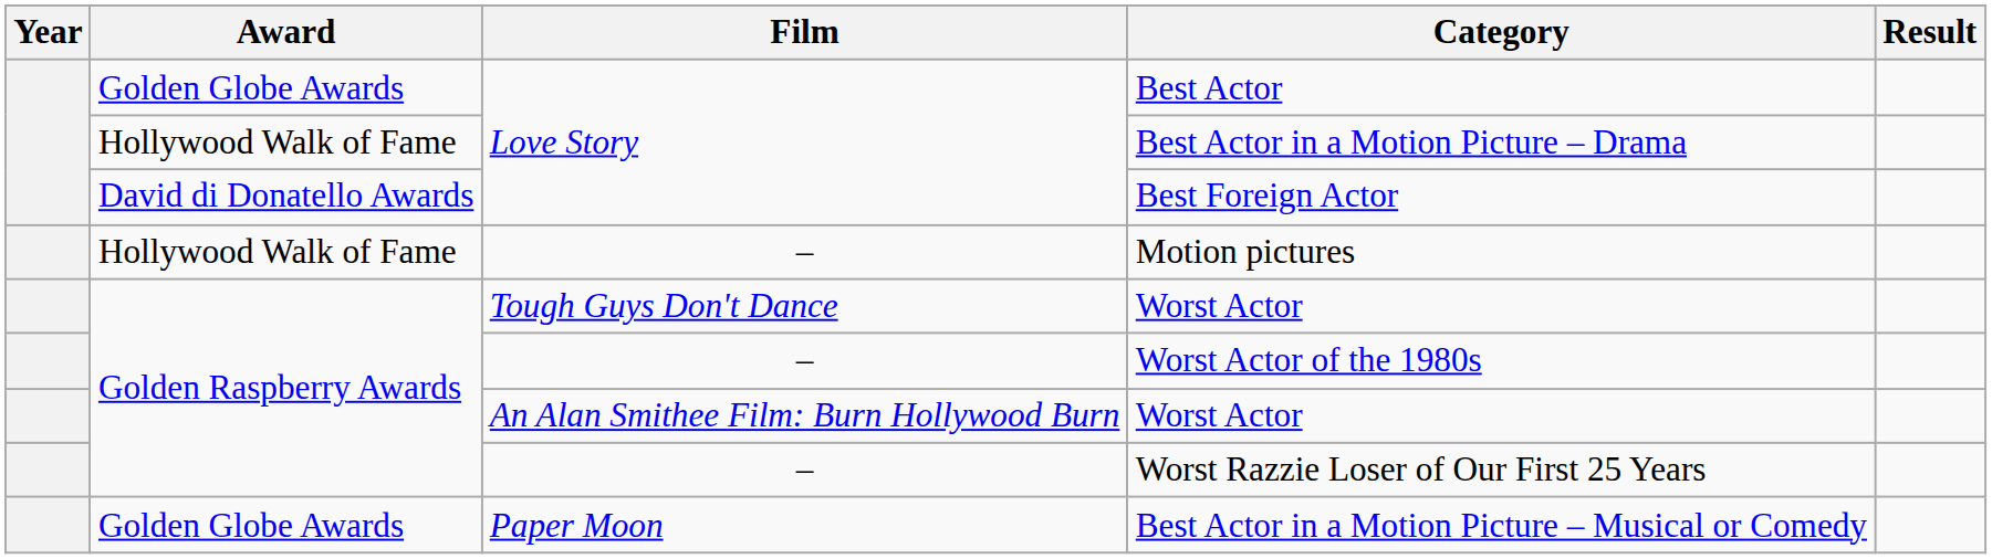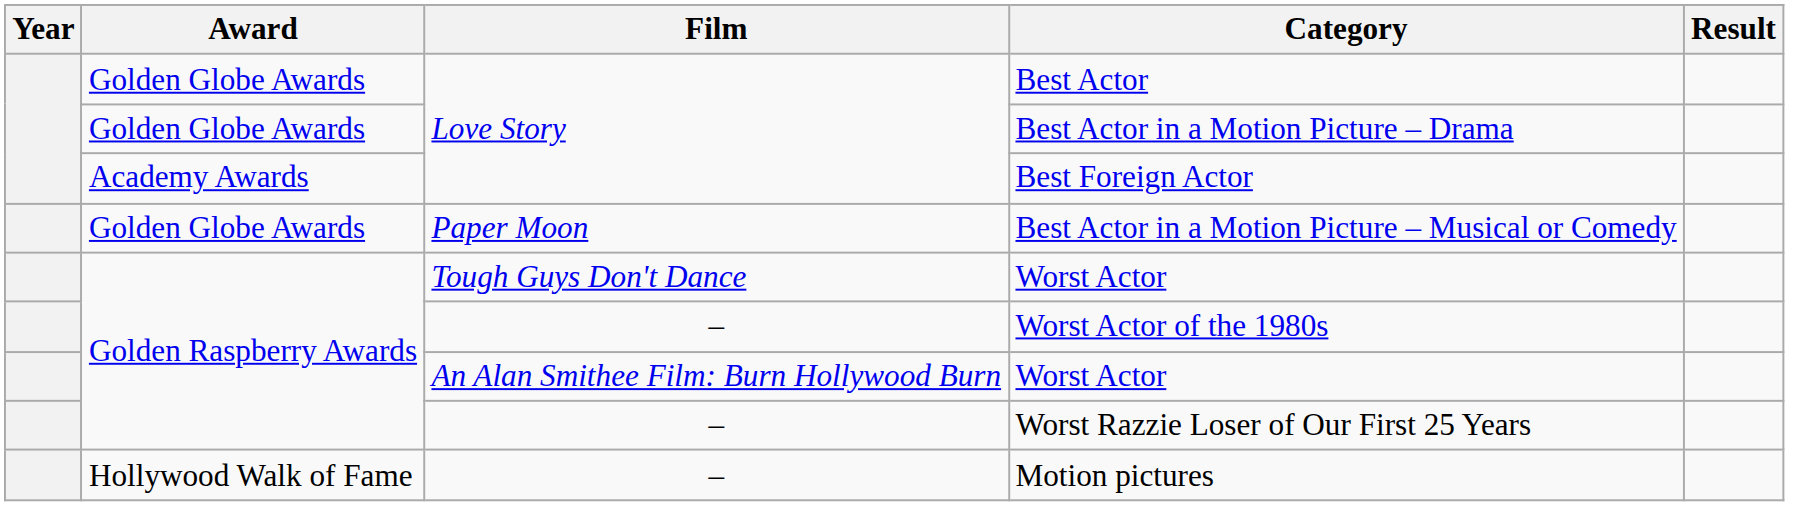Best Actor in a Motion Picture – Drama | Award: Hollywood Walk of Fame -> Golden Globe Awards
Best Foreign Actor | Award: David di Donatello Awards -> Academy Awards
rows swapped: Best Actor in a Motion Picture – Musical or Comedy <-> Motion pictures
